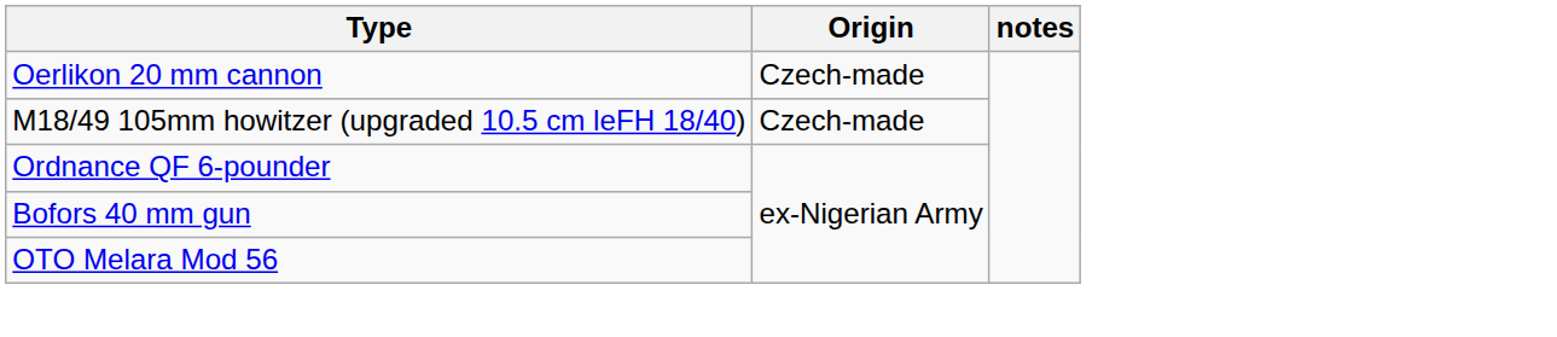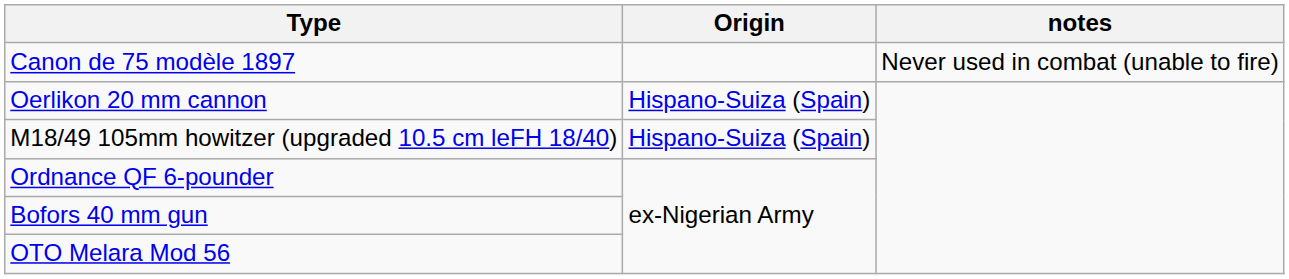+ row: Canon de 75 modèle 1897 | Never used in combat (unable to fire)
Oerlikon 20 mm cannon | Origin: Czech-made -> Hispano-Suiza (Spain)
M18/49 105mm howitzer (upgraded 10.5 cm leFH 18/40) | Origin: Czech-made -> Hispano-Suiza (Spain)
